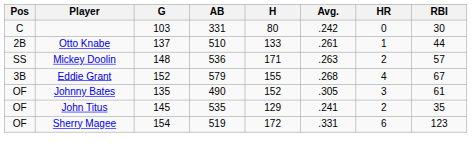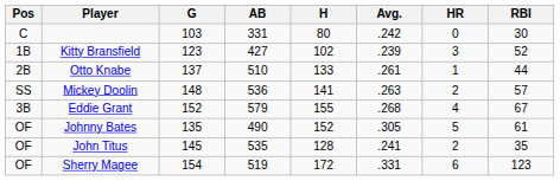+ row: 1B | Kitty Bransfield | 123 | 427 | 102 | .239 | 3 | 52
Mickey Doolin | H: 171 -> 141
Johnny Bates | HR: 3 -> 5
John Titus | H: 129 -> 128
